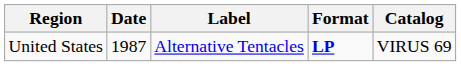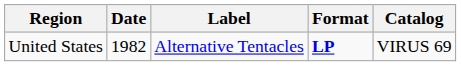United States | Date: 1987 -> 1982
